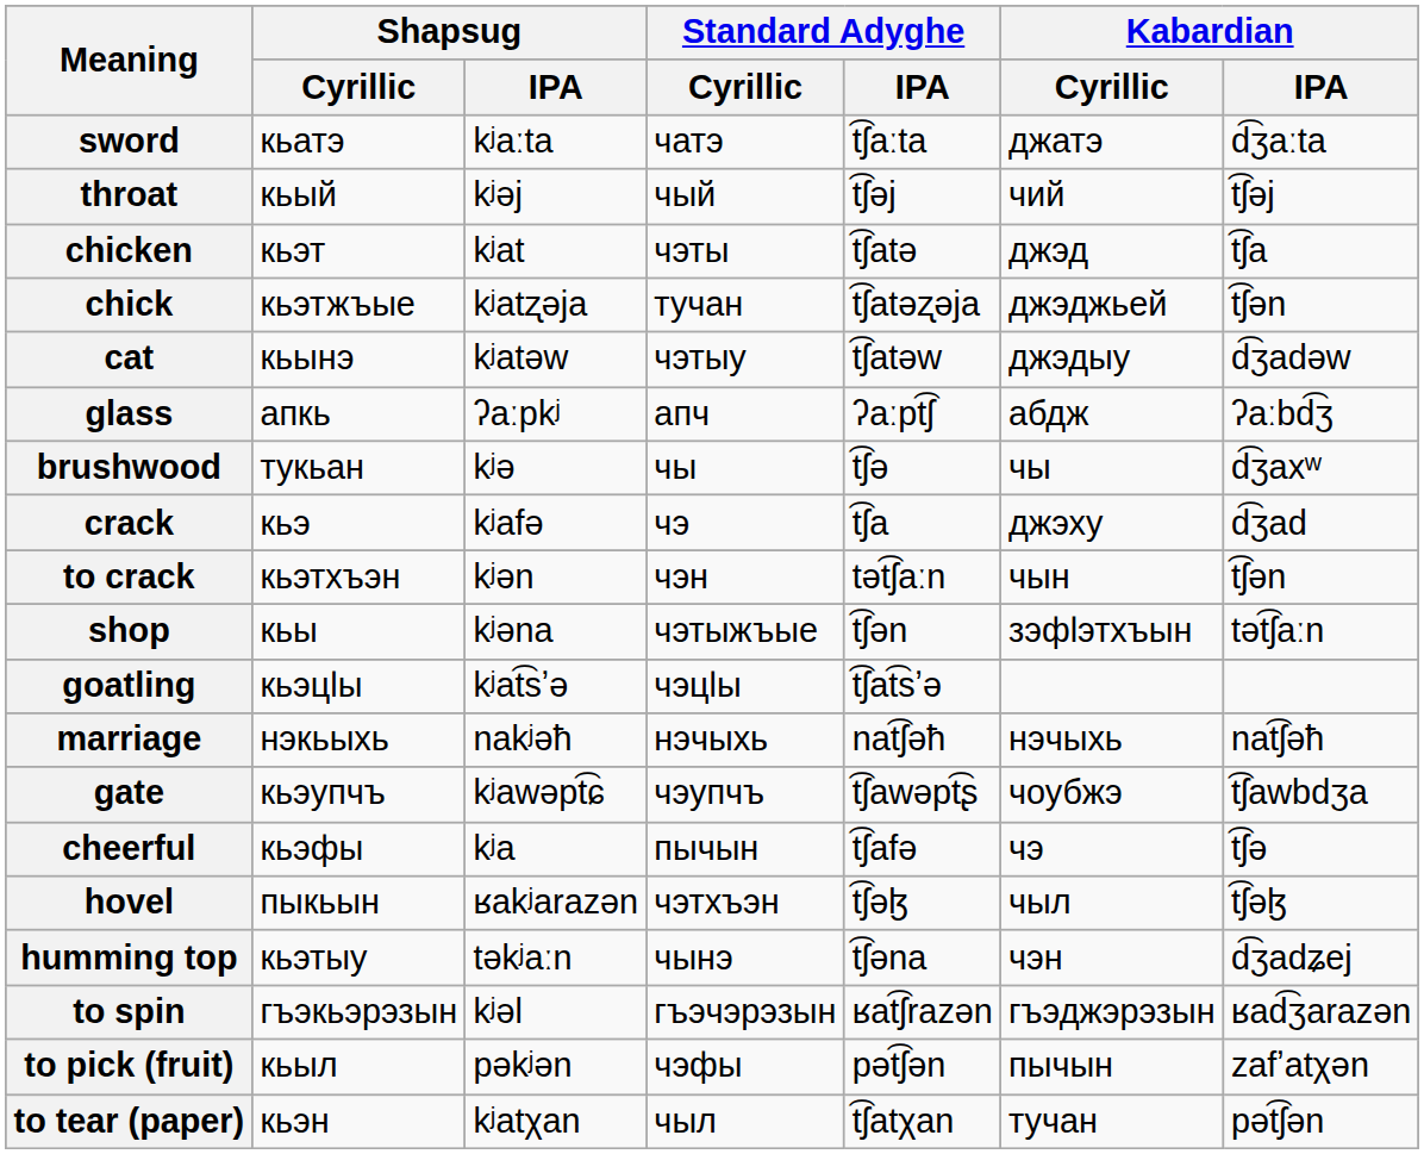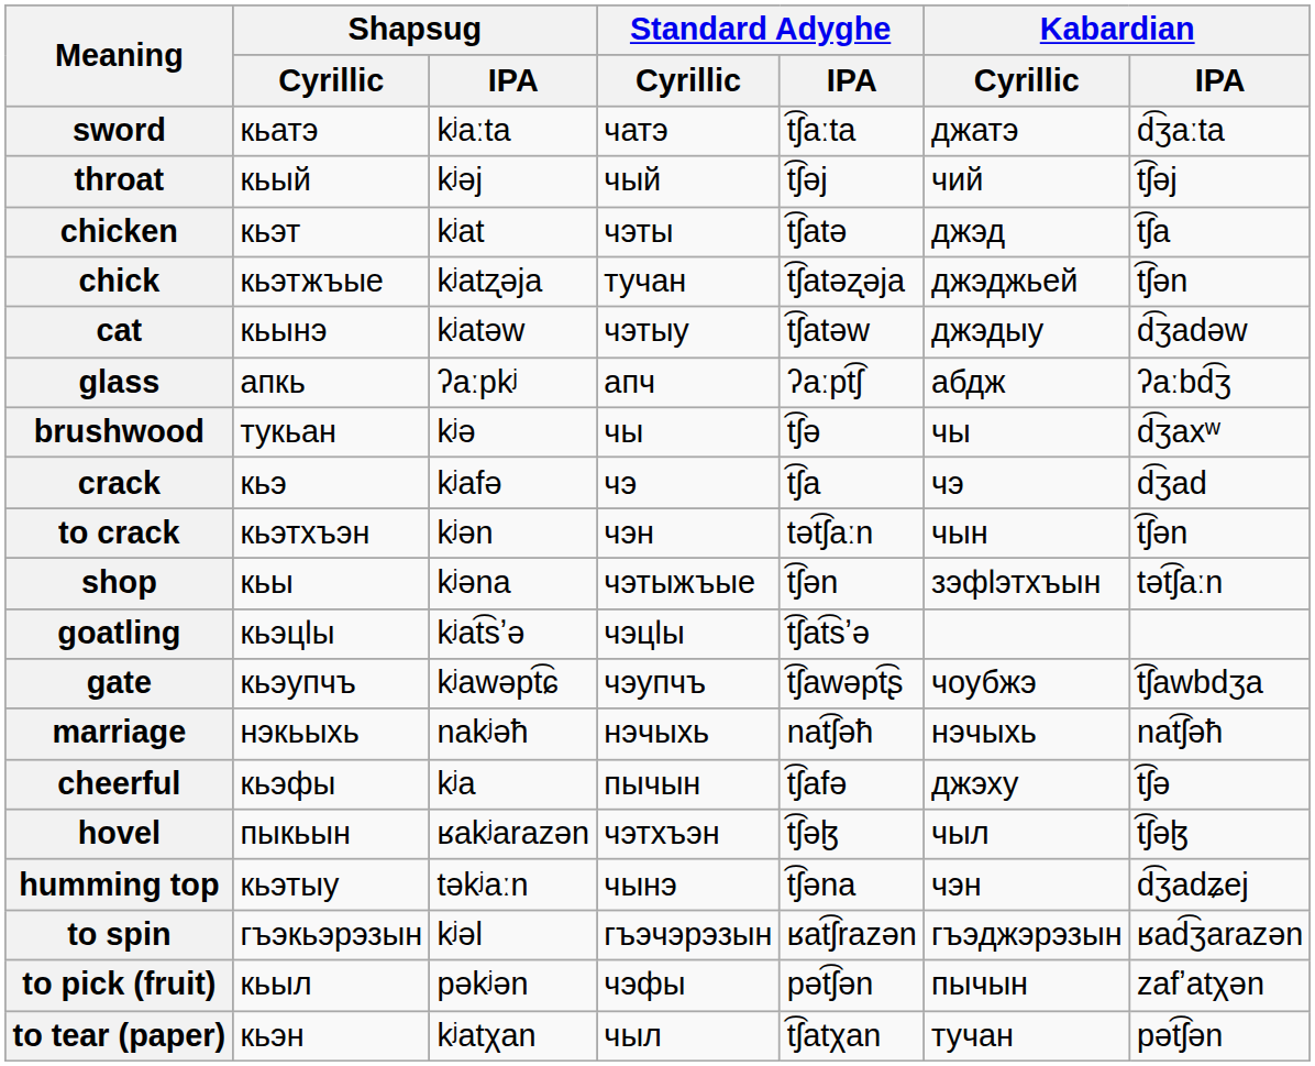crack | Kabardian / Cyrillic: джэху -> чэ
rows swapped: gate <-> marriage
cheerful | Kabardian / Cyrillic: чэ -> джэху
